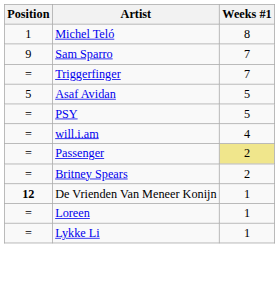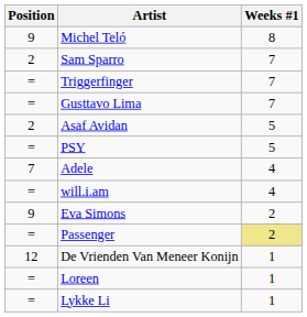Michel Teló | Position: 1 -> 9
Sam Sparro | Position: 9 -> 2
+ row: = | Gusttavo Lima | 7
Asaf Avidan | Position: 5 -> 2
+ row: 7 | Adele | 4
+ row: 9 | Eva Simons | 2
- row: = | Britney Spears | 2
De Vrienden Van Meneer Konijn | Position: bold -> normal
